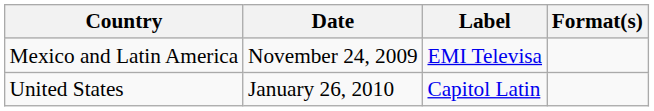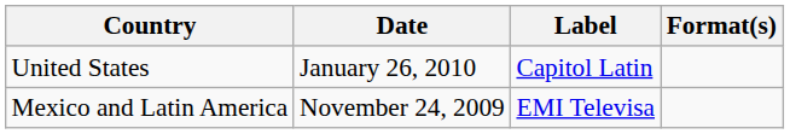rows swapped: Mexico and Latin America <-> United States
